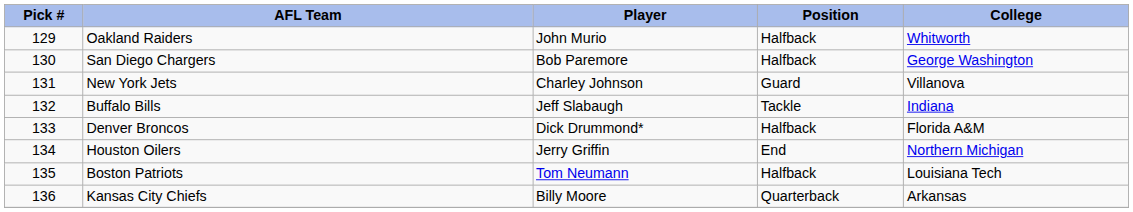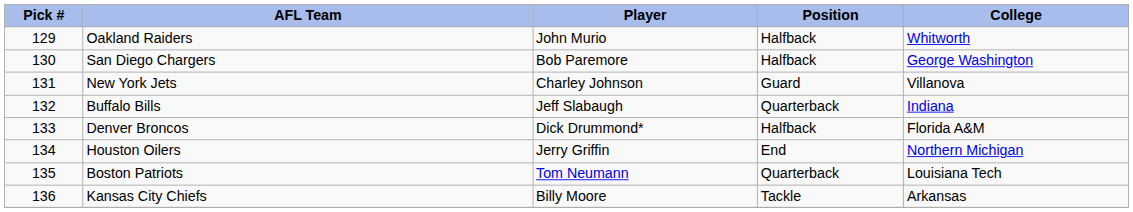Buffalo Bills | Position: Tackle -> Quarterback
Boston Patriots | Position: Halfback -> Quarterback
Kansas City Chiefs | Position: Quarterback -> Tackle
